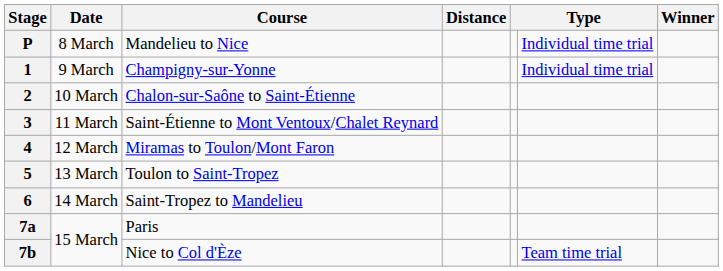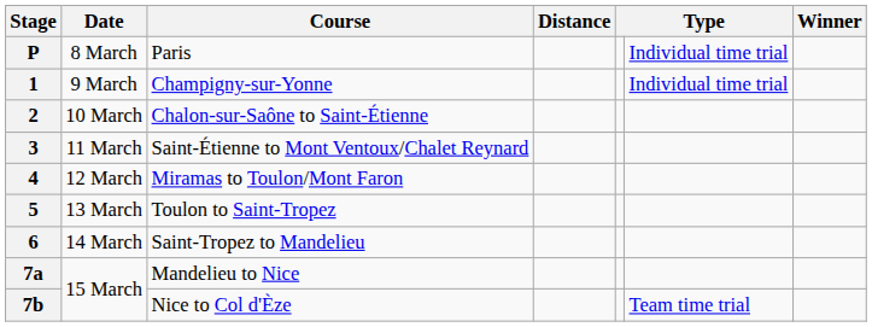P | Course: Mandelieu to Nice -> Paris
7a | Course: Paris -> Mandelieu to Nice
